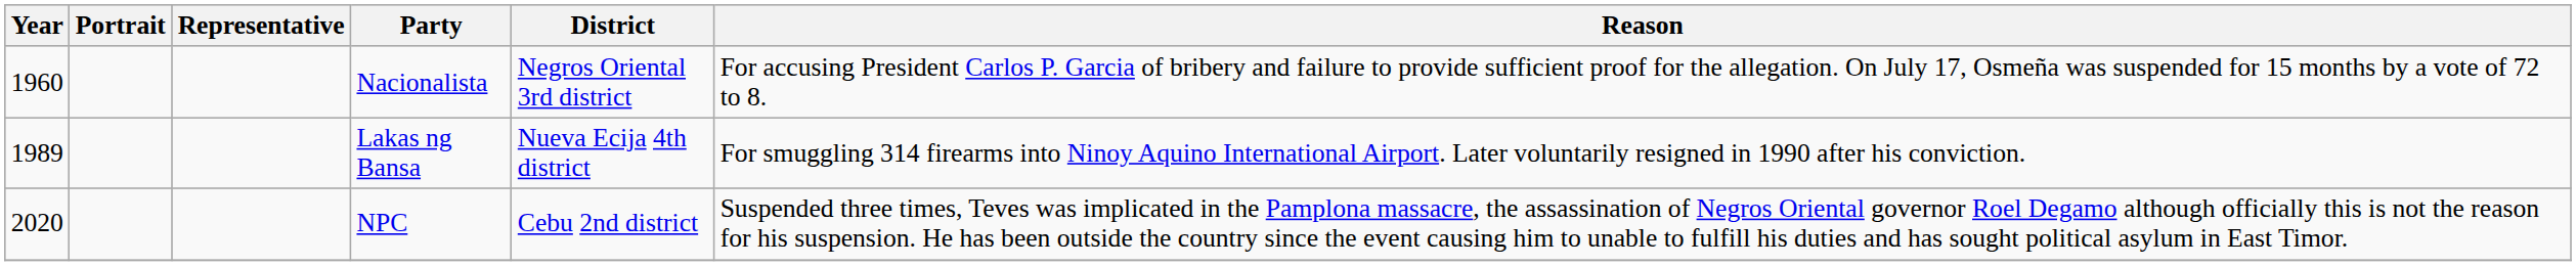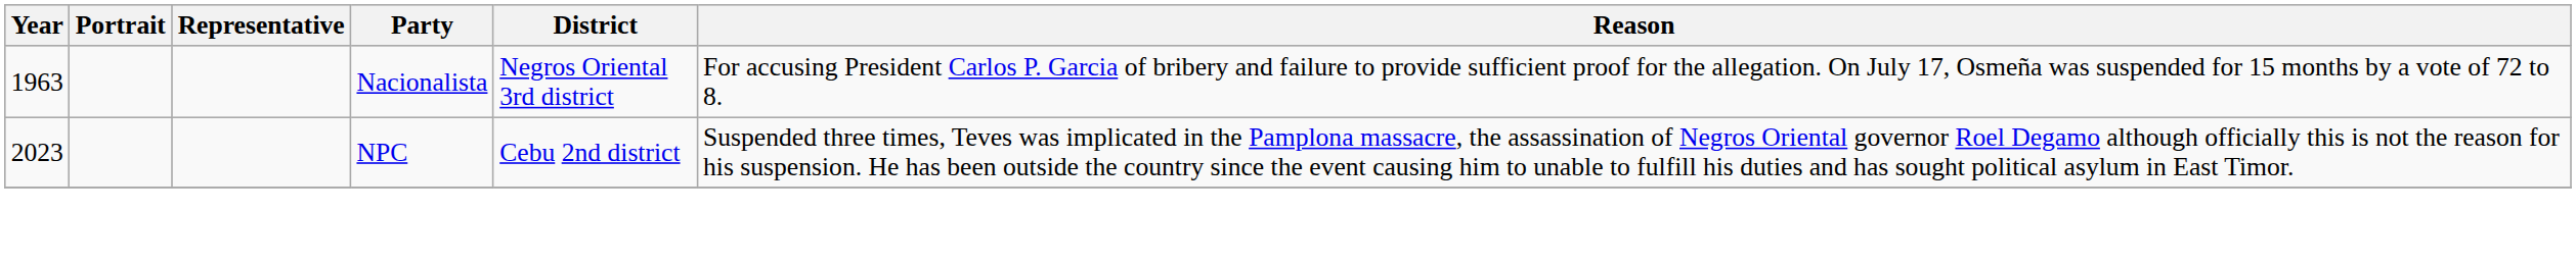Nacionalista | Year: 1960 -> 1963
- row: 1989 | Lakas ng Bansa | Nueva Ecija 4th district | For smuggling 314 firearms into Ninoy Aquino International Airport. Later voluntarily resigned in 1990 after his conviction.
NPC | Year: 2020 -> 2023
